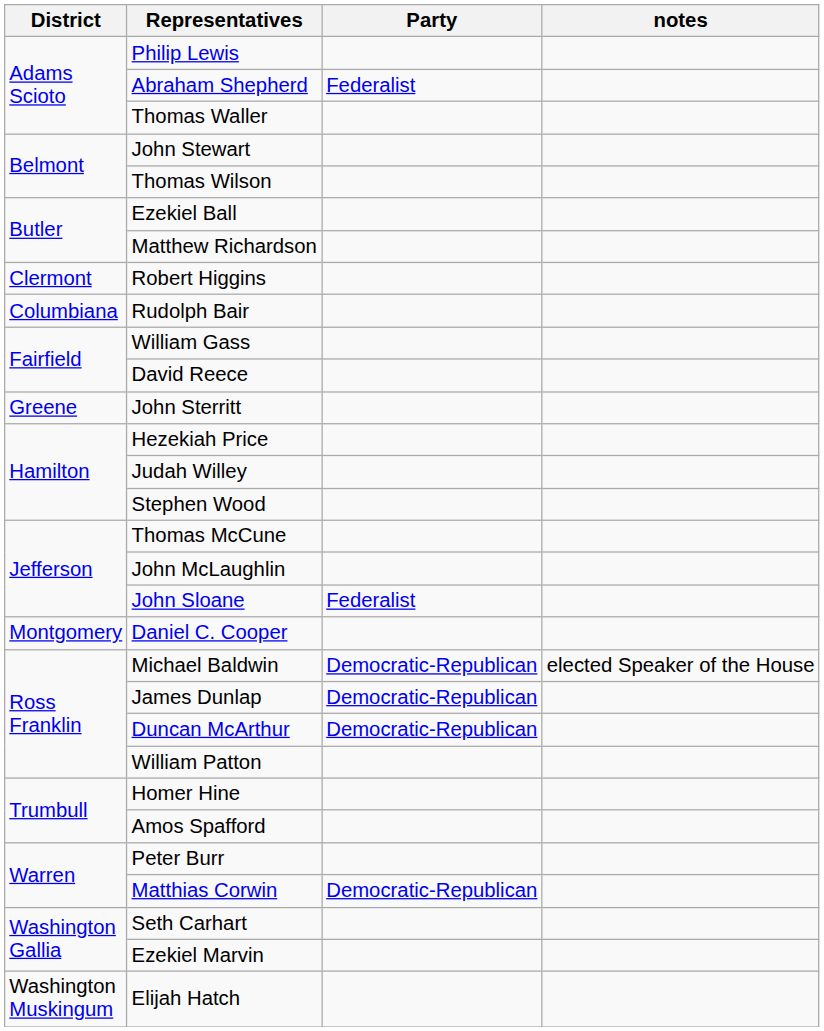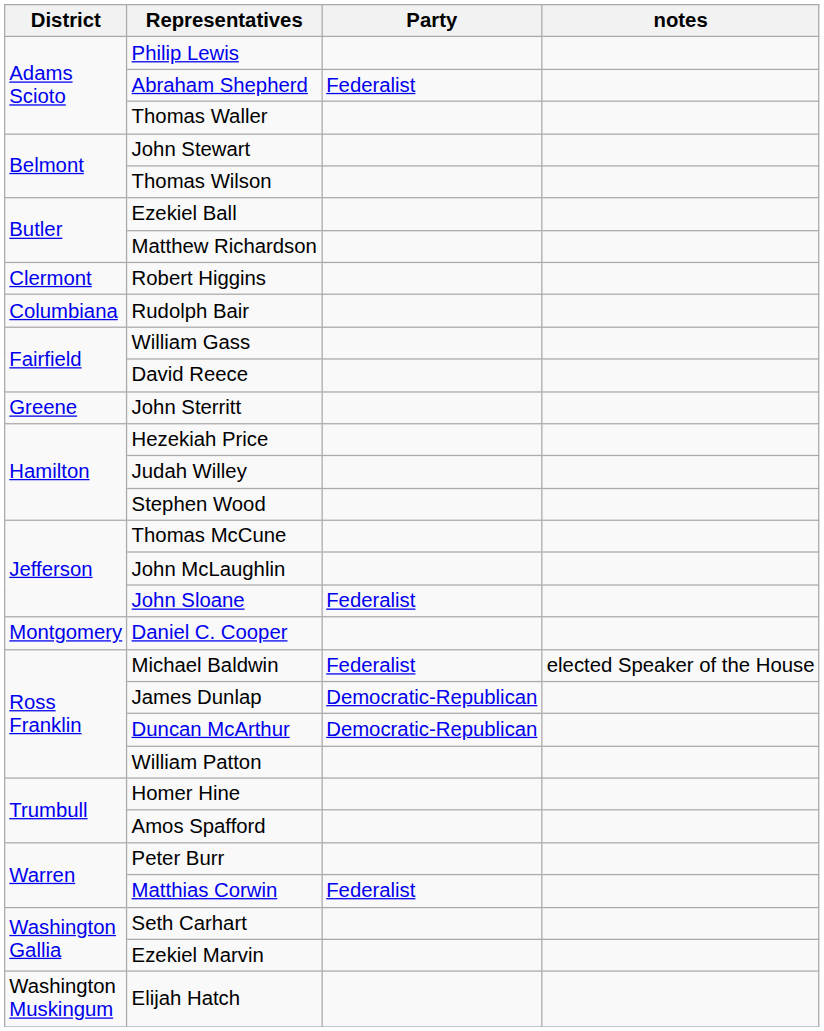Michael Baldwin | Party: Democratic-Republican -> Federalist
Matthias Corwin | Party: Democratic-Republican -> Federalist
